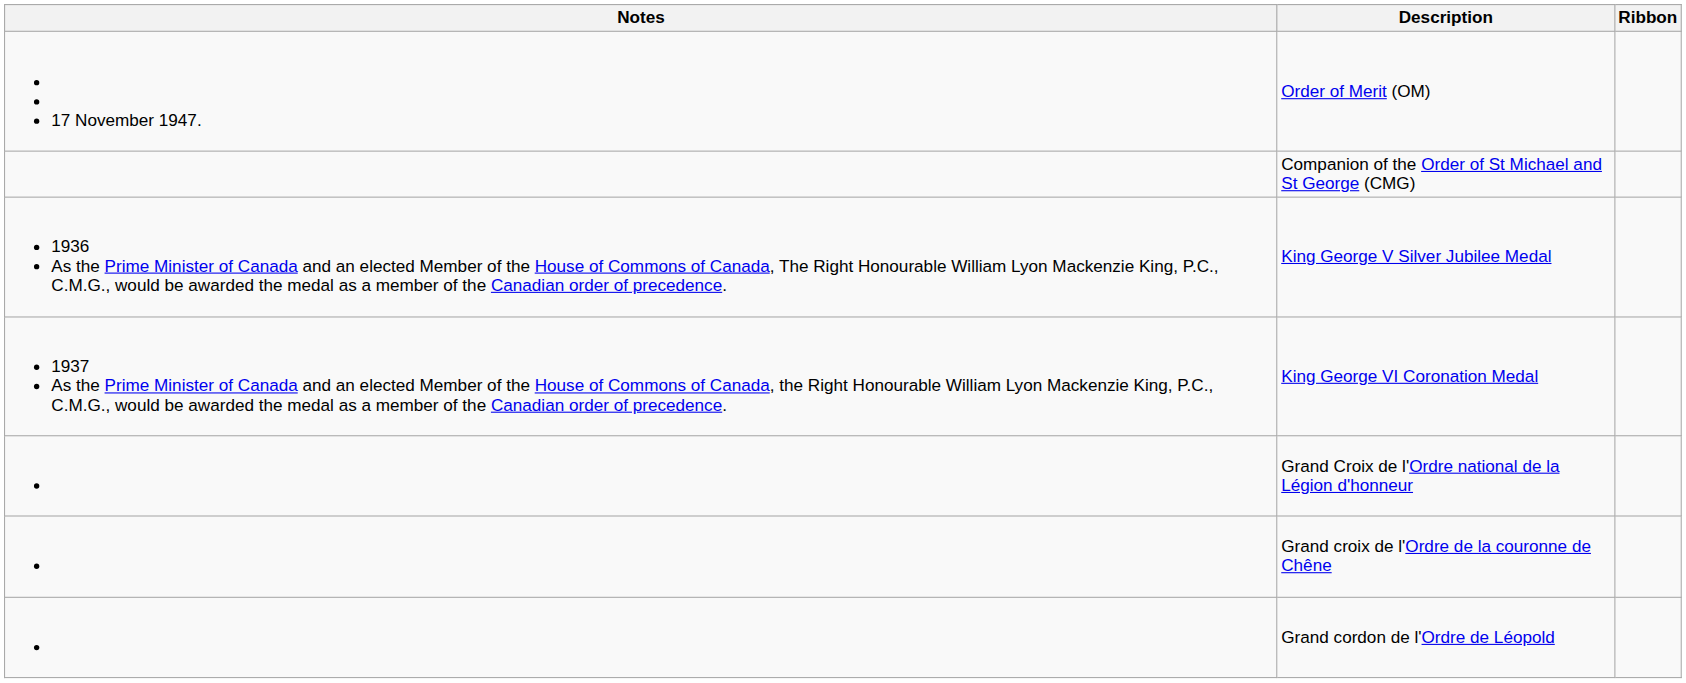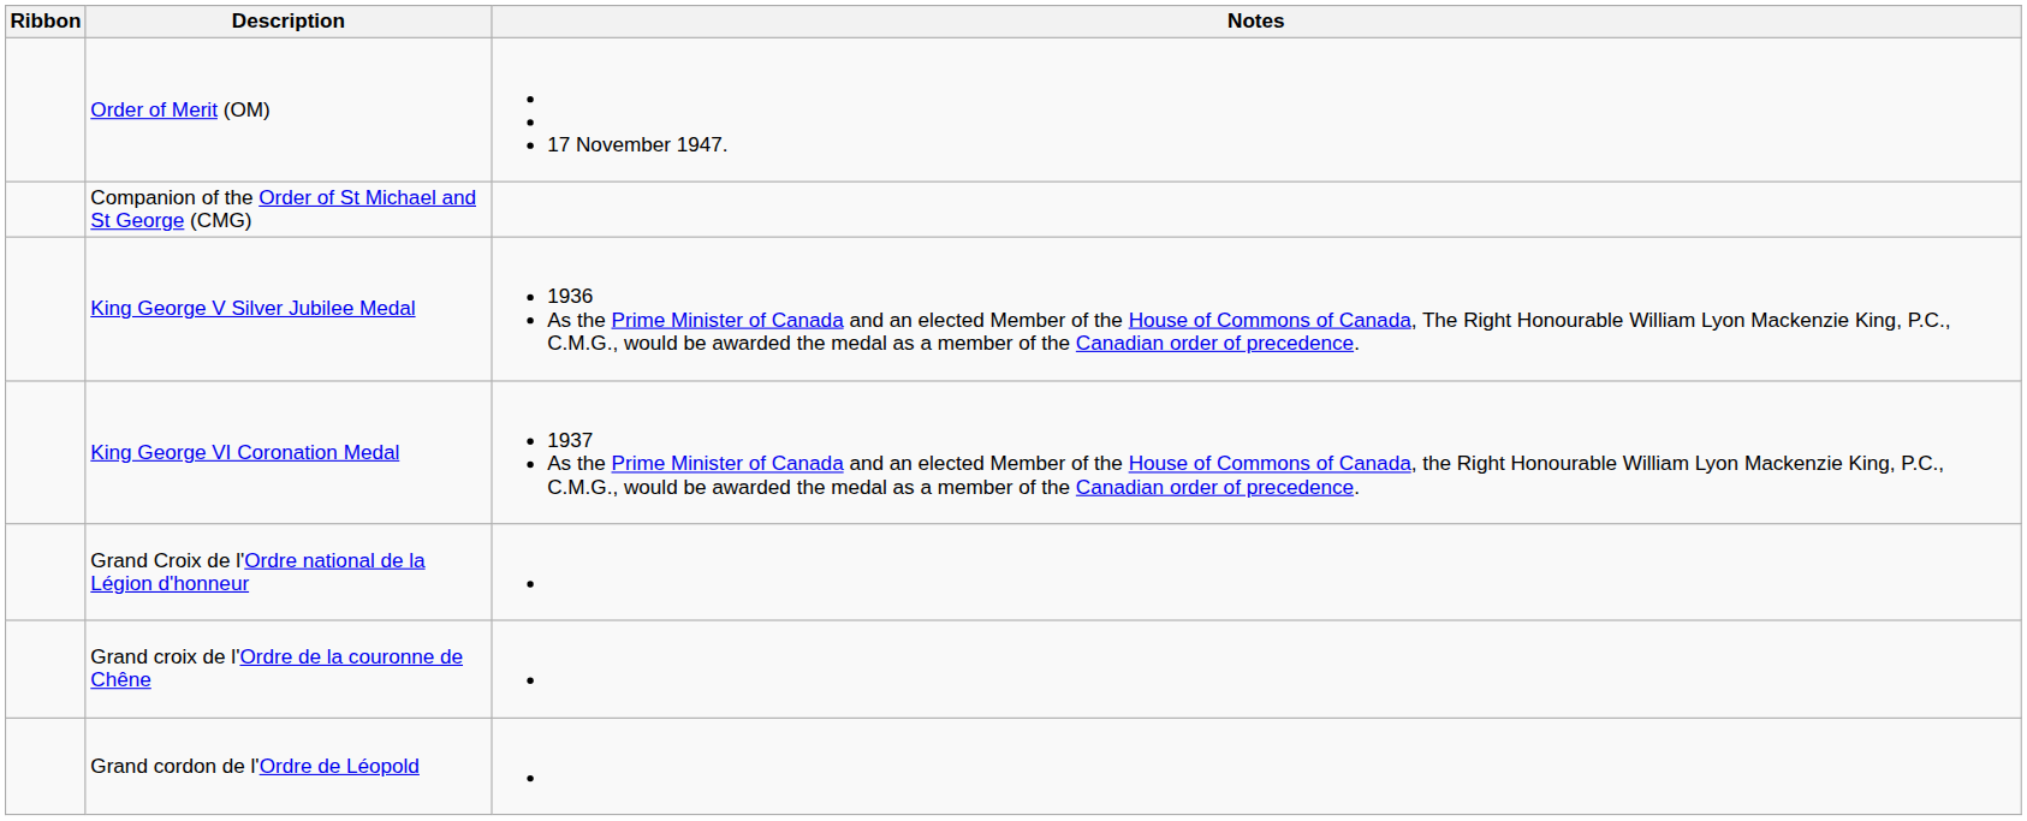columns swapped: Ribbon <-> Notes
